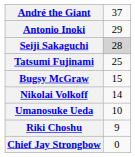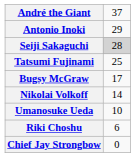Bugsy McGraw | column 2: 15 -> 17
Riki Choshu | column 2: 9 -> 6
